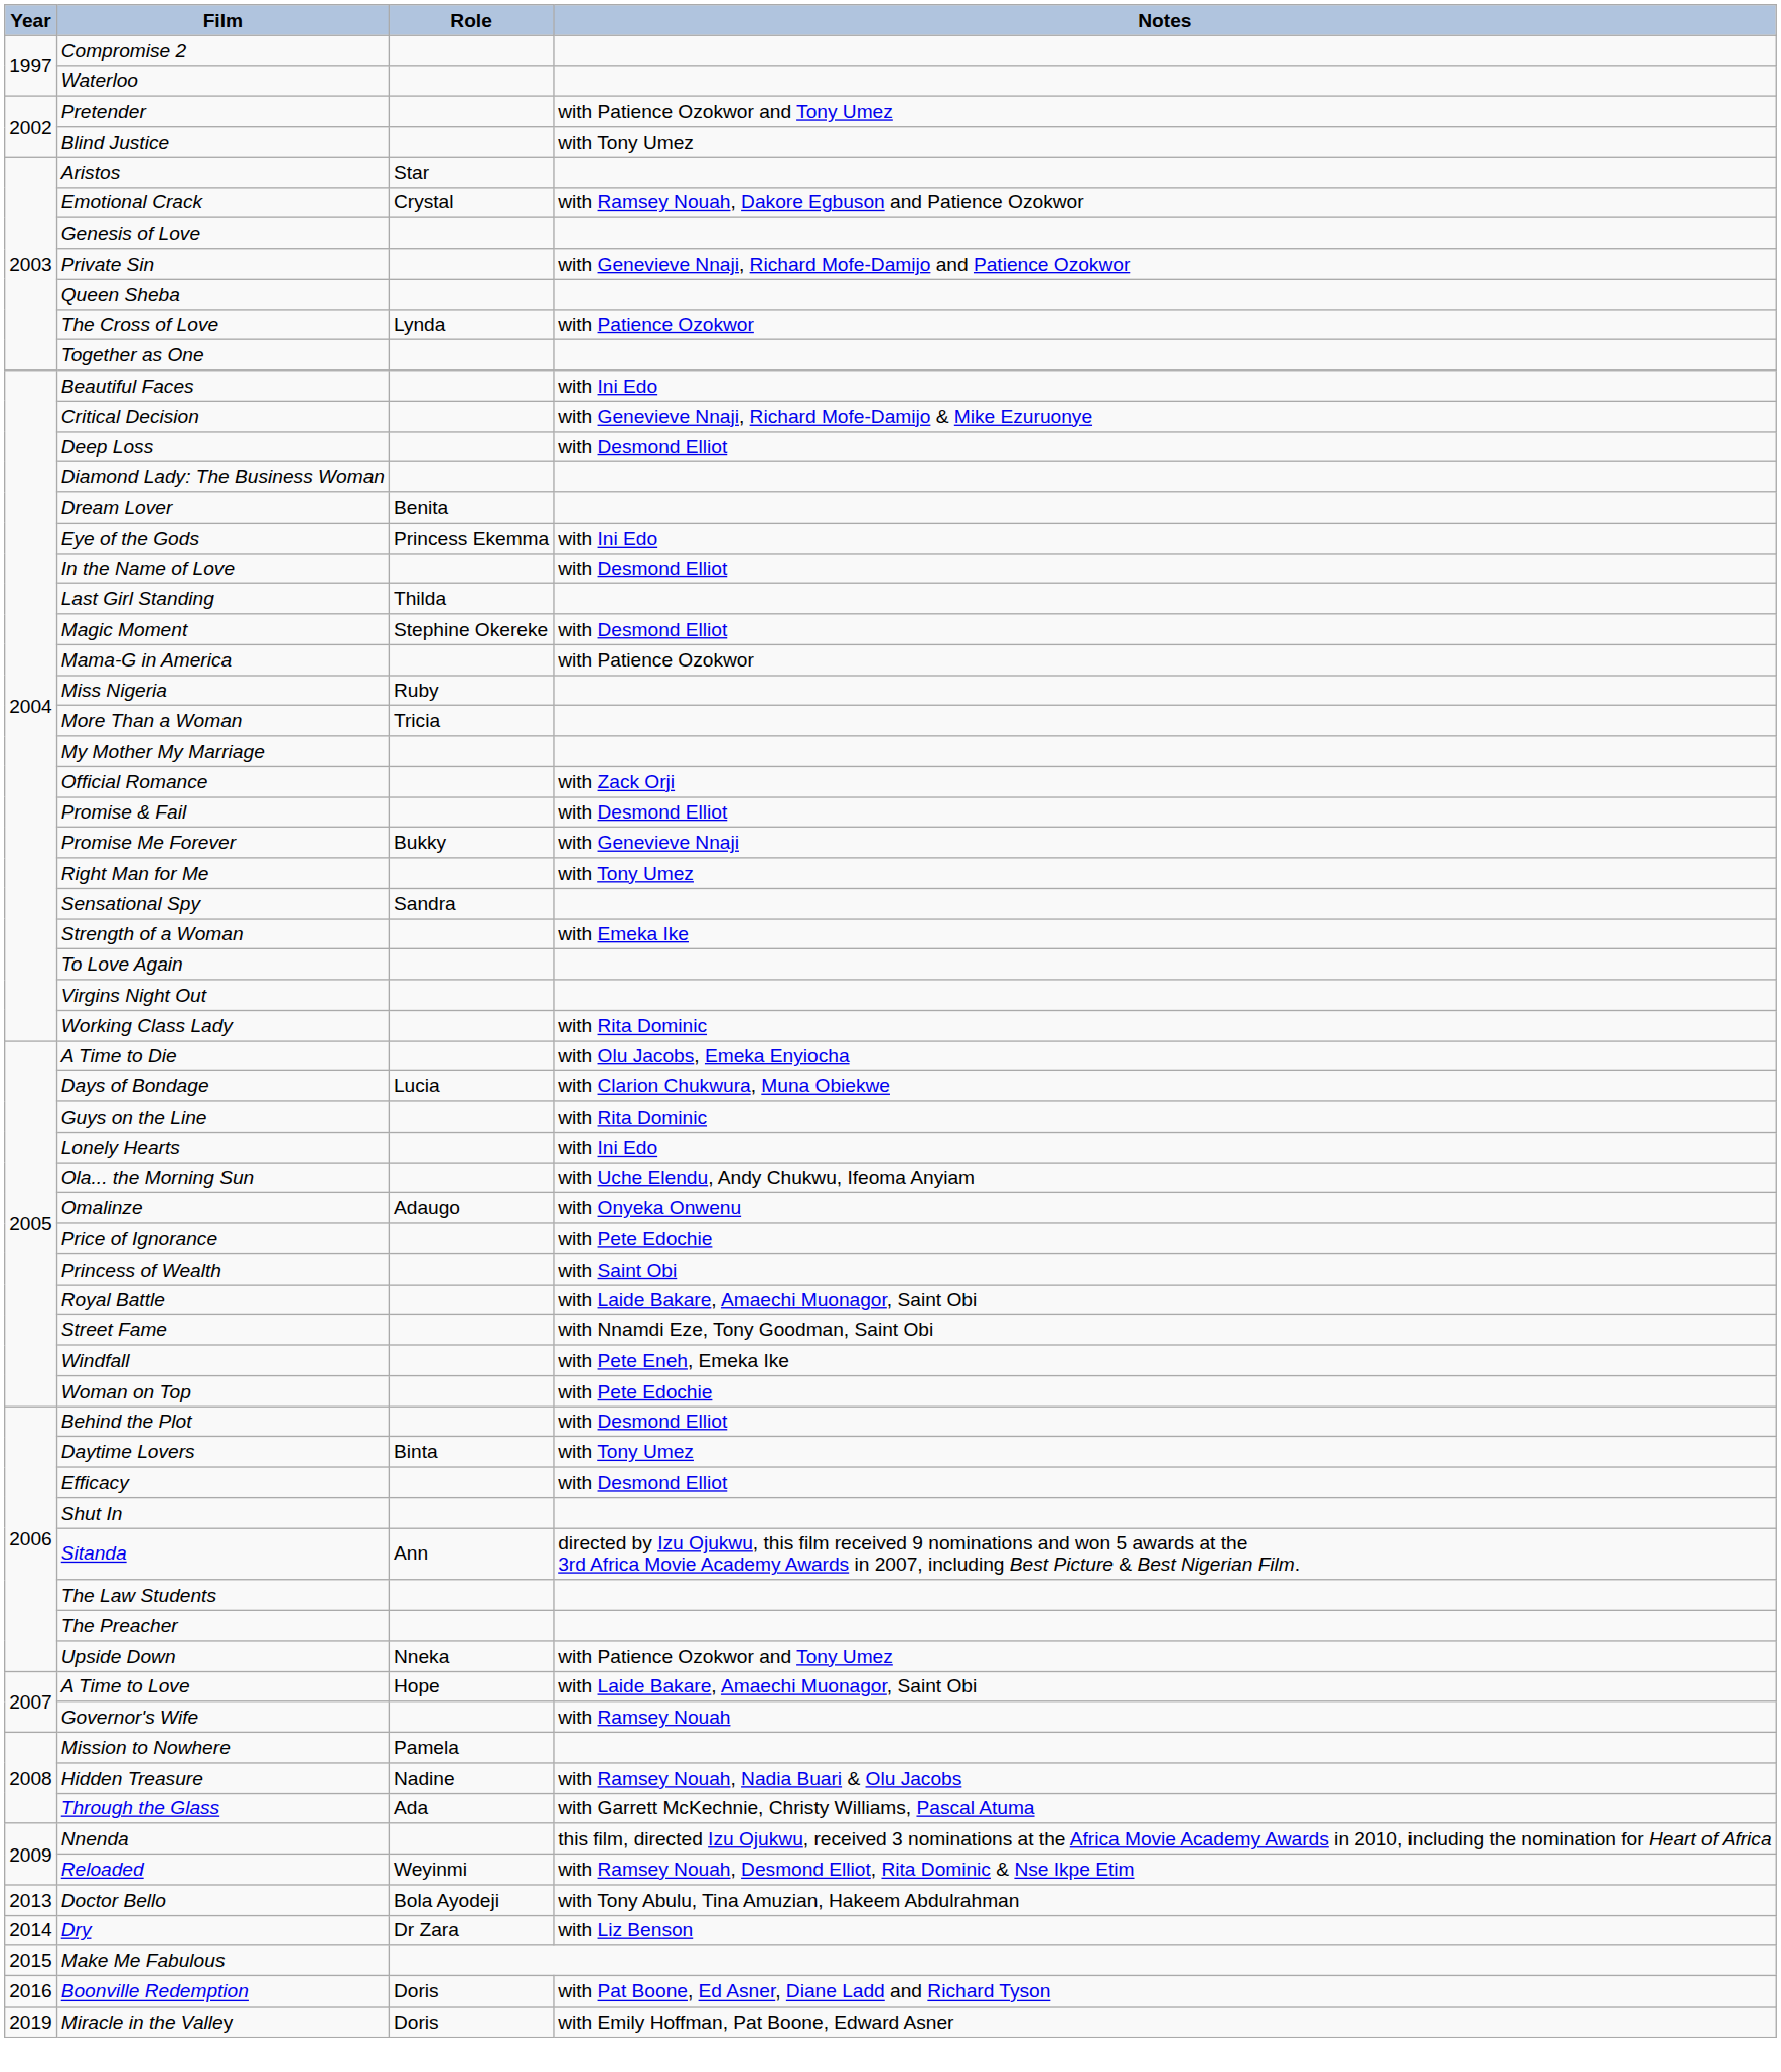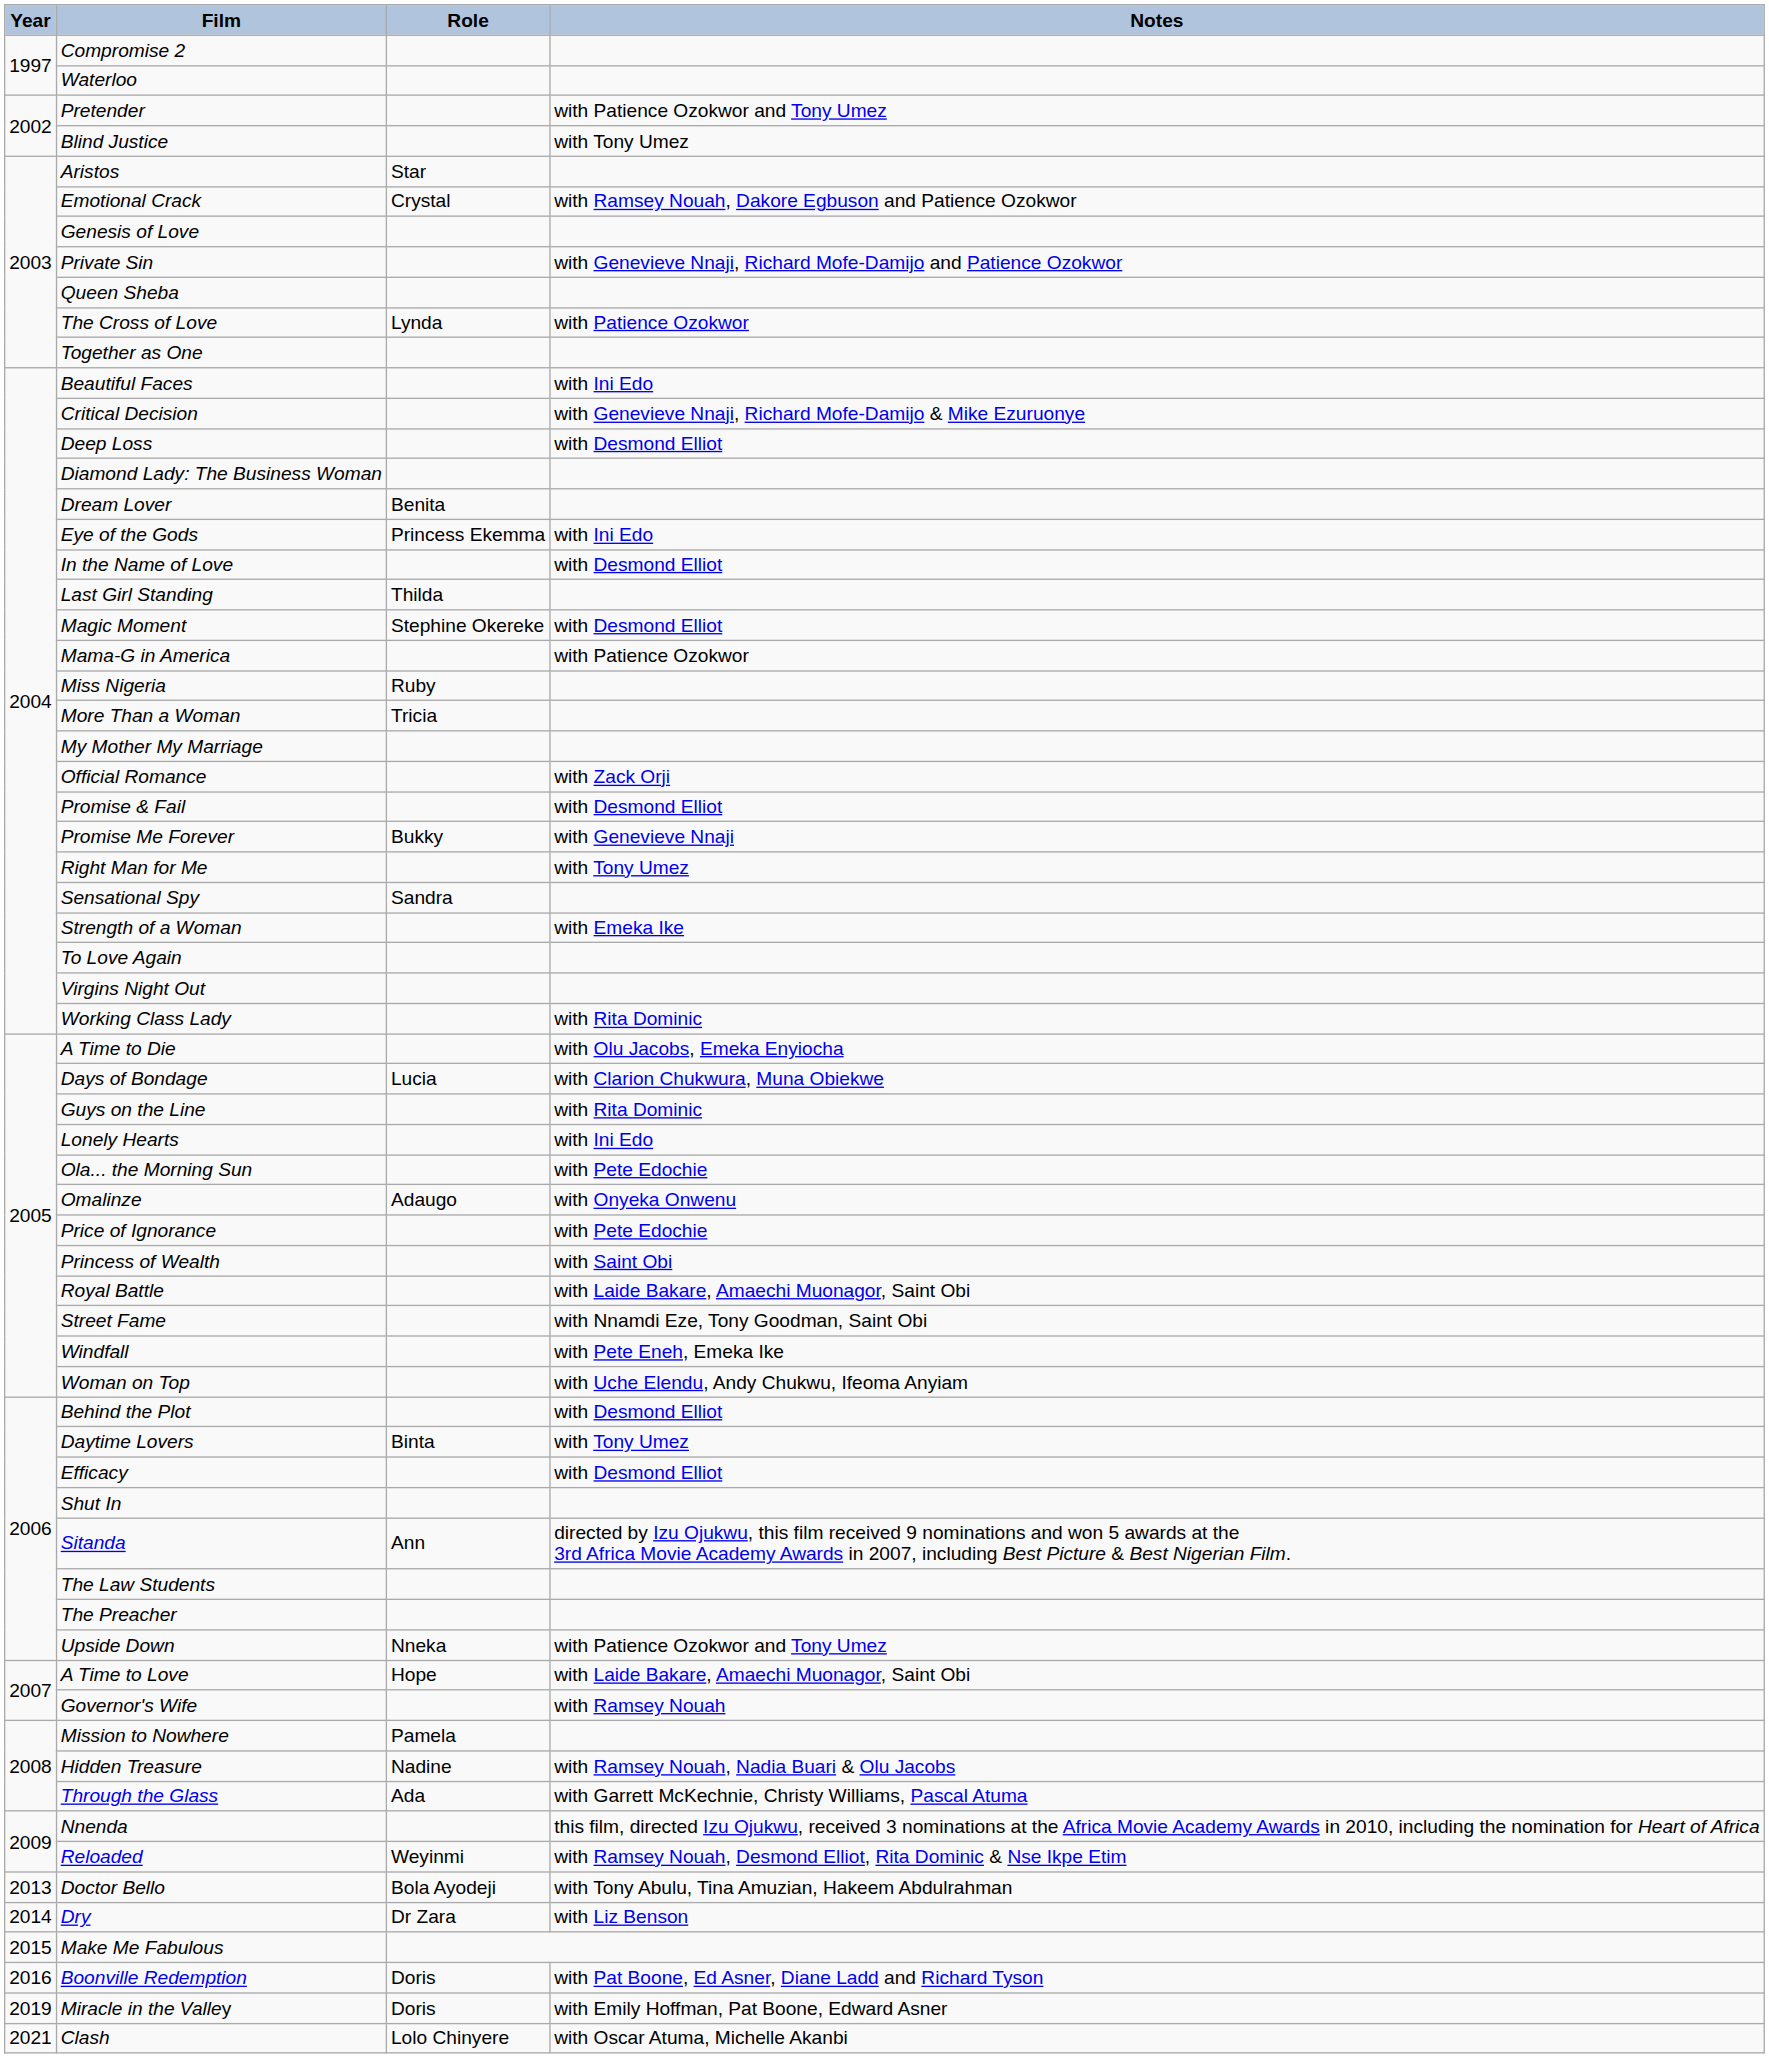Ola... the Morning Sun | Notes: with Uche Elendu, Andy Chukwu, Ifeoma Anyiam -> with Pete Edochie
Woman on Top | Notes: with Pete Edochie -> with Uche Elendu, Andy Chukwu, Ifeoma Anyiam
+ row: 2021 | Clash | Lolo Chinyere | with Oscar Atuma, Michelle Akanbi
